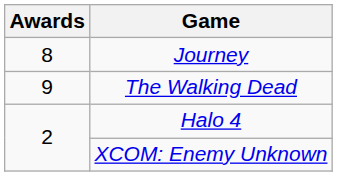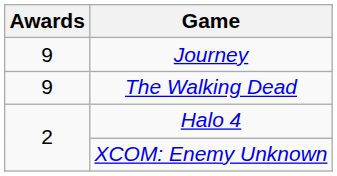Journey | Awards: 8 -> 9
